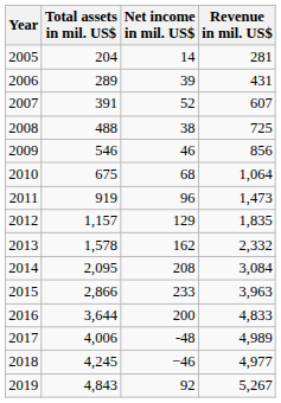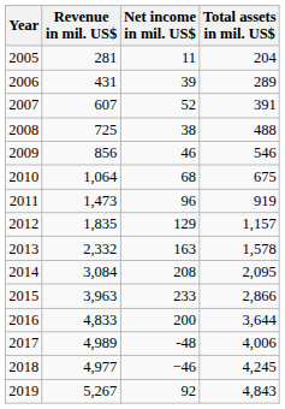columns swapped: Revenue in mil. US$ <-> Total assets in mil. US$
2005 | Net income in mil. US$: 14 -> 11
2013 | Net income in mil. US$: 162 -> 163
